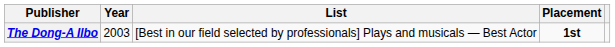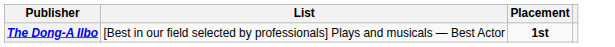- column: Year | 2003
